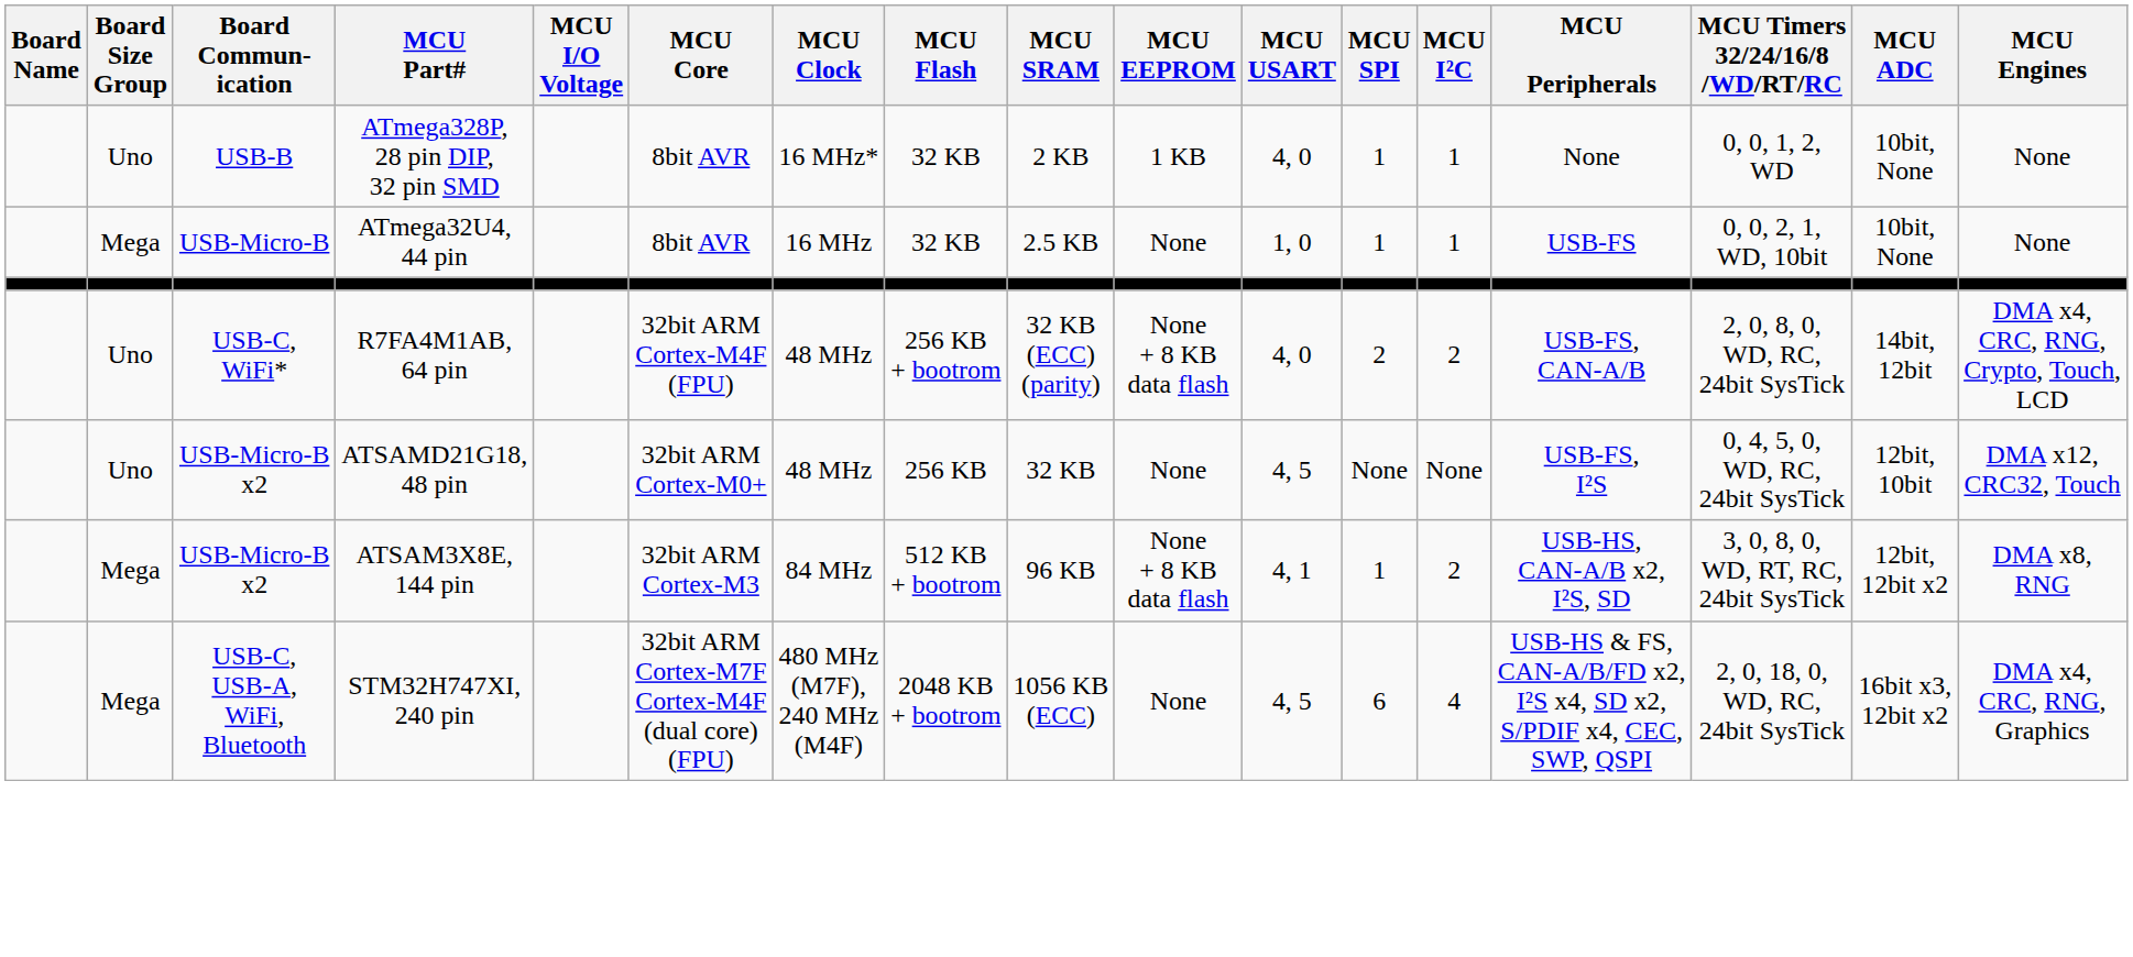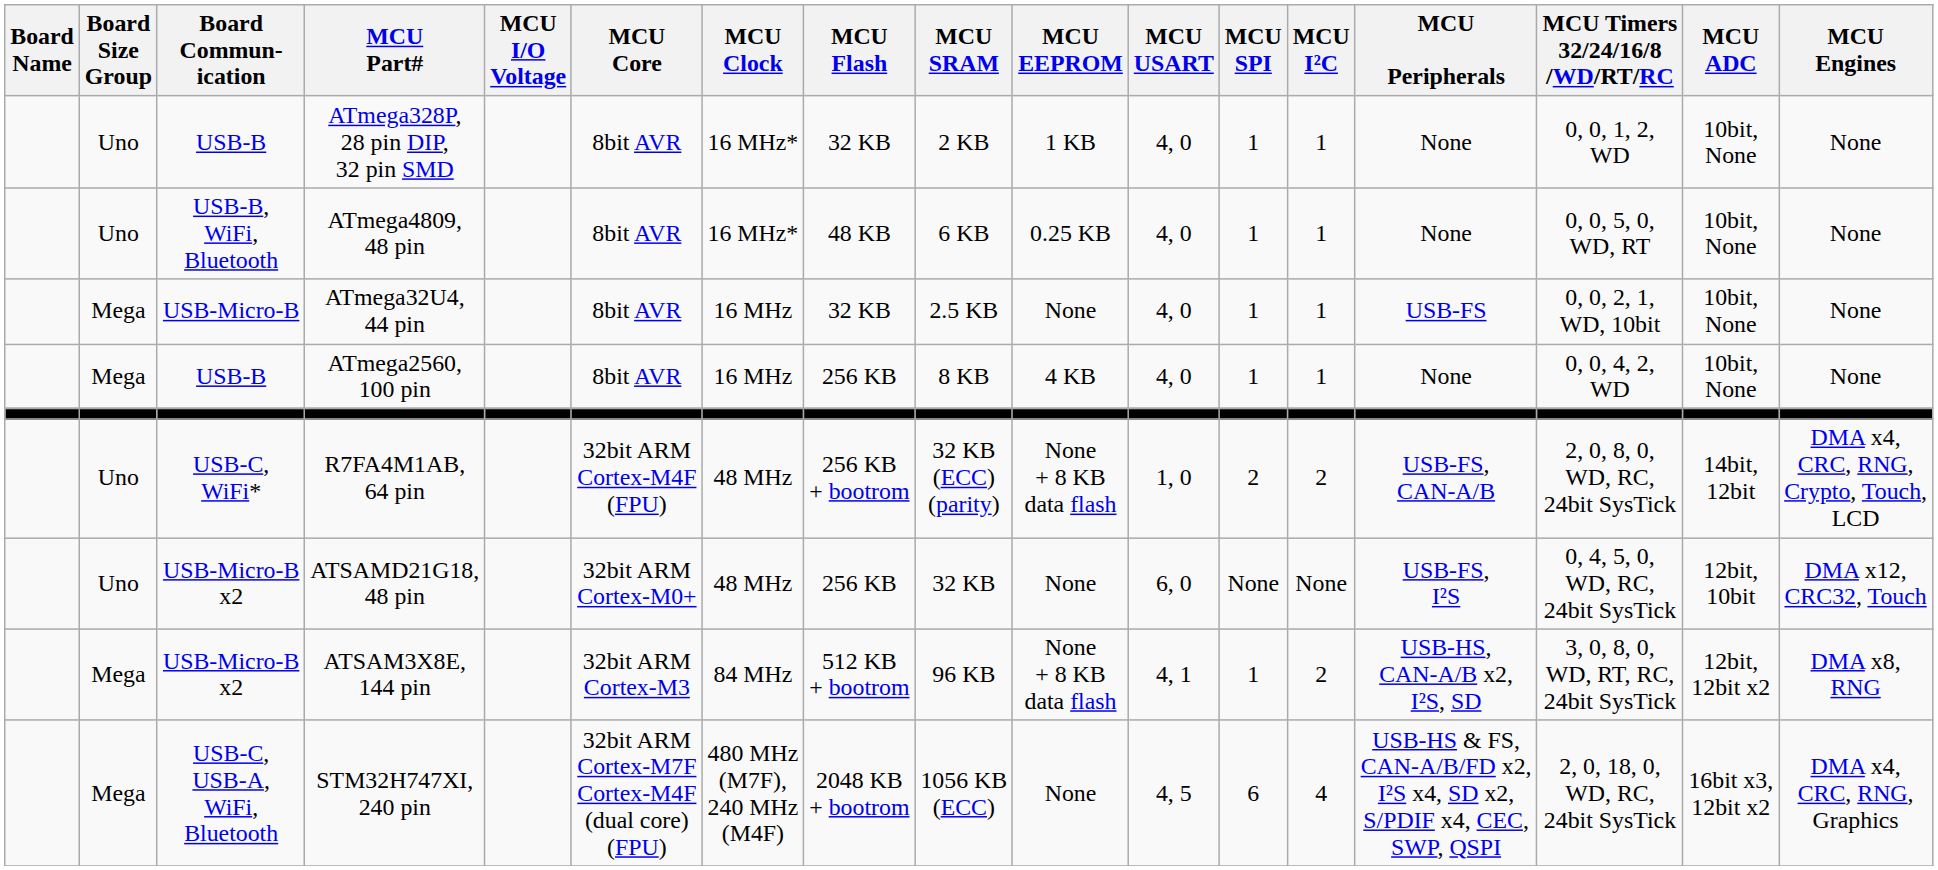+ row: Uno | USB-B, WiFi, Bluetooth | ATmega4809, 48 pin | 8bit AVR | 16 MHz* | 48 KB | 6 KB | 0.25 KB | 4, 0 | 1 | 1 | None | 0, 0, 5, 0, WD, RT | 10bit, None | None
ATmega32U4, 44 pin | MCU USART: 1, 0 -> 4, 0
+ row: Mega | USB-B | ATmega2560, 100 pin | 8bit AVR | 16 MHz | 256 KB | 8 KB | 4 KB | 4, 0 | 1 | 1 | None | 0, 0, 4, 2, WD | 10bit, None | None
R7FA4M1AB, 64 pin | MCU USART: 4, 0 -> 1, 0
ATSAMD21G18, 48 pin | MCU USART: 4, 5 -> 6, 0
